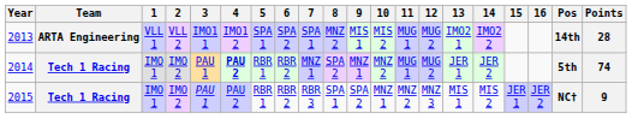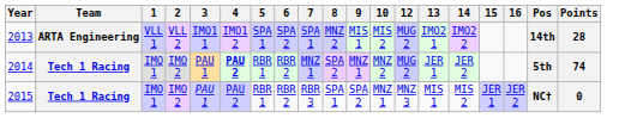- column: 11 | MUG 1 | MUG 1 | MNZ 2
2015 | Points: 9 -> 0
